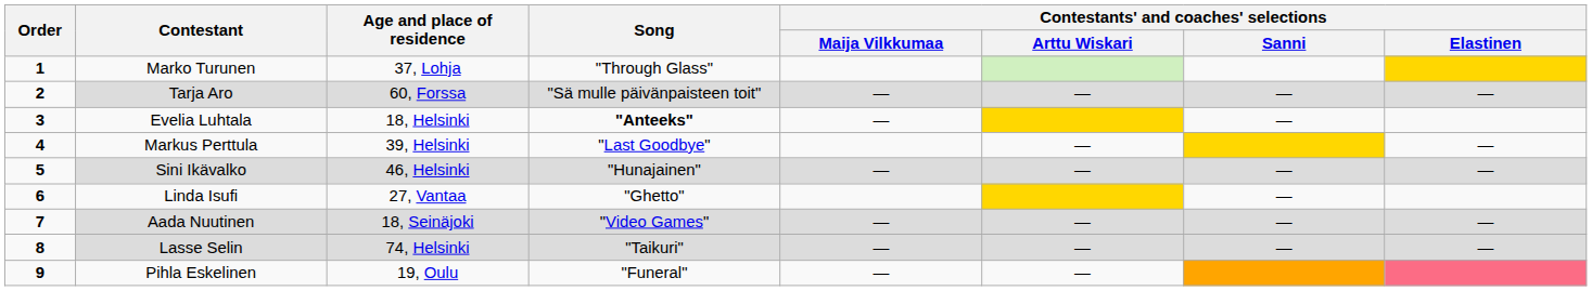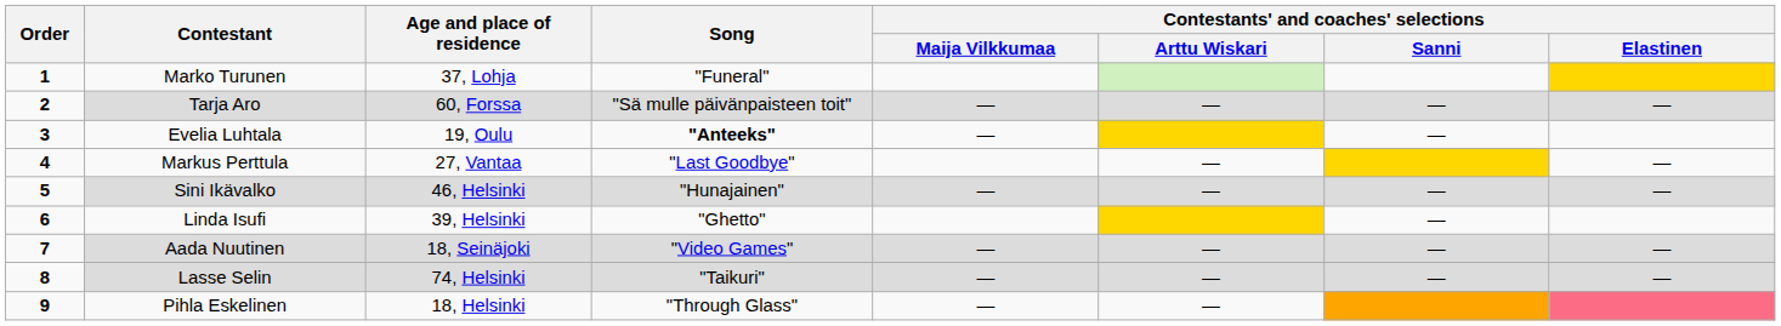Marko Turunen | Song: "Through Glass" -> "Funeral"
Evelia Luhtala | Age and place of residence: 18, Helsinki -> 19, Oulu
Markus Perttula | Age and place of residence: 39, Helsinki -> 27, Vantaa
Linda Isufi | Age and place of residence: 27, Vantaa -> 39, Helsinki
Pihla Eskelinen | Age and place of residence: 19, Oulu -> 18, Helsinki
Pihla Eskelinen | Song: "Funeral" -> "Through Glass"
